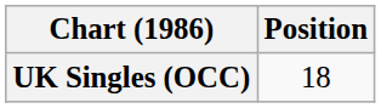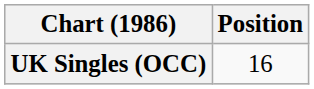UK Singles (OCC) | Position: 18 -> 16
